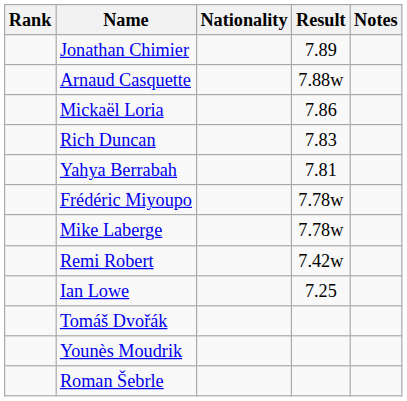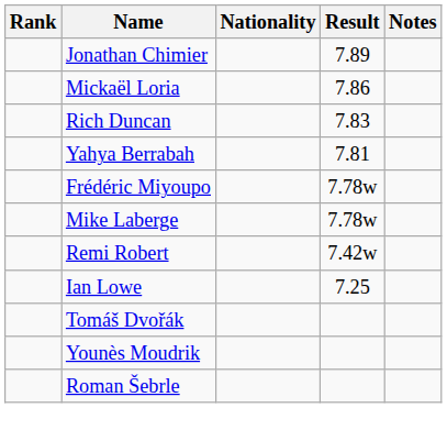- row: Arnaud Casquette | 7.88w
